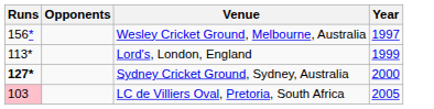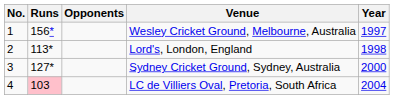+ column: No. | 1 | 2 | 3 | 4
Lord's, London, England | Year: 1999 -> 1998
Sydney Cricket Ground, Sydney, Australia | Runs: bold -> normal
LC de Villiers Oval, Pretoria, South Africa | Year: 2005 -> 2004
